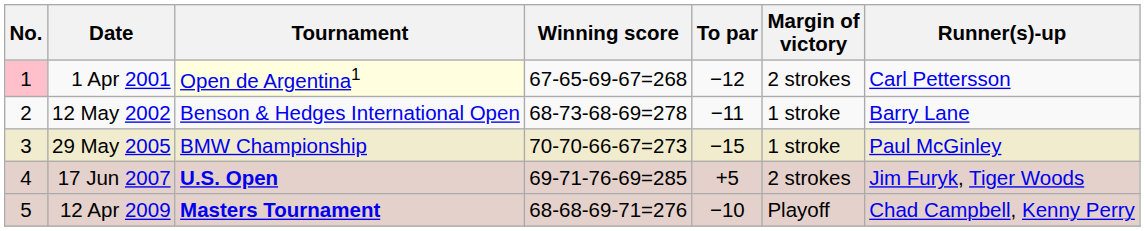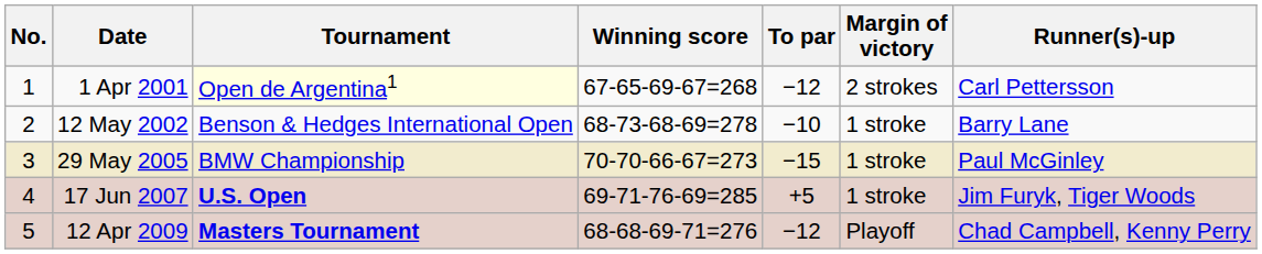1 Apr 2001 | No.: pink background -> no background
12 May 2002 | To par: −11 -> −10
17 Jun 2007 | Margin of victory: 2 strokes -> 1 stroke
12 Apr 2009 | To par: −10 -> −12
